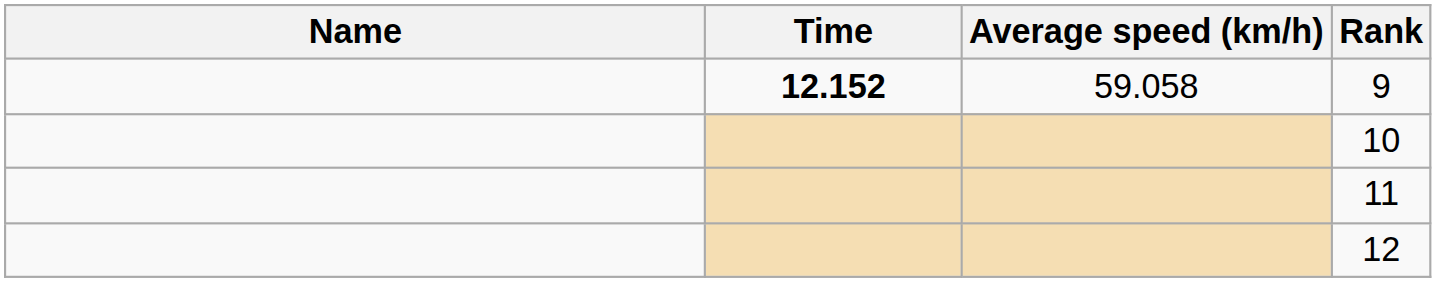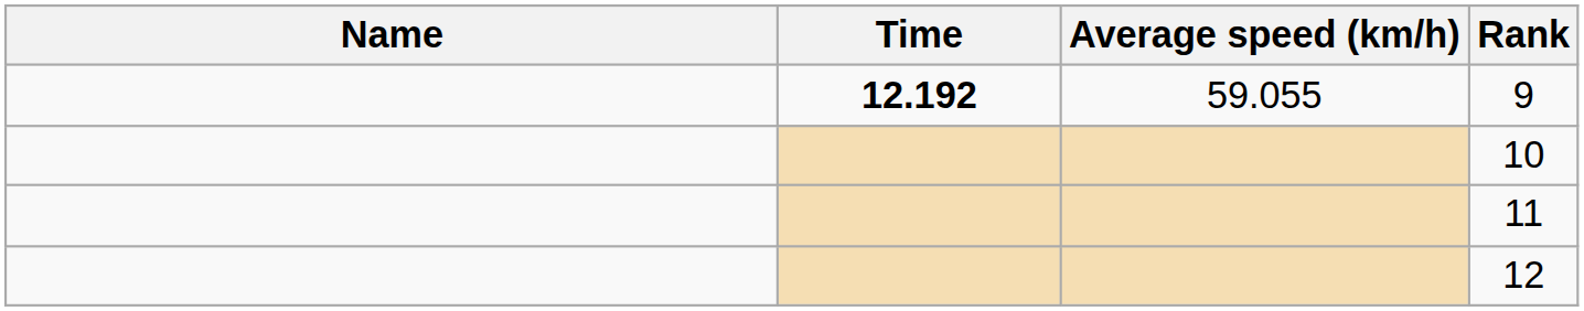9 | Time: 12.152 -> 12.192
9 | Average speed (km/h): 59.058 -> 59.055
